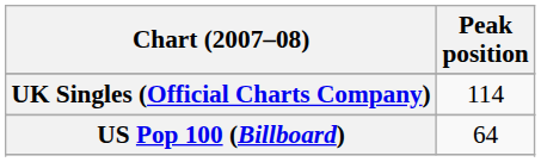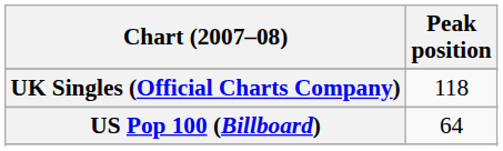UK Singles (Official Charts Company) | Peak position: 114 -> 118
